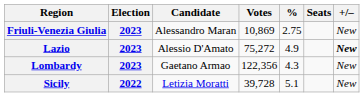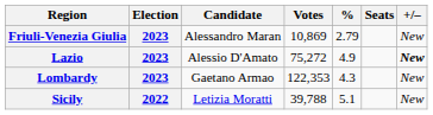Friuli-Venezia Giulia | %: 2.75 -> 2.79
Lombardy | Votes: 122,356 -> 122,353
Sicily | Votes: 39,728 -> 39,788
